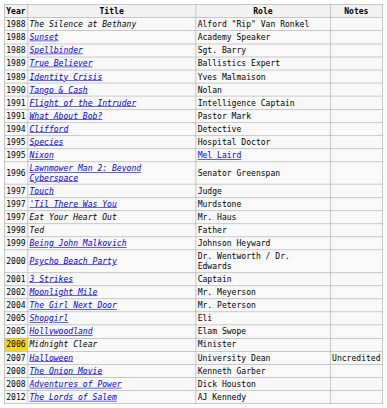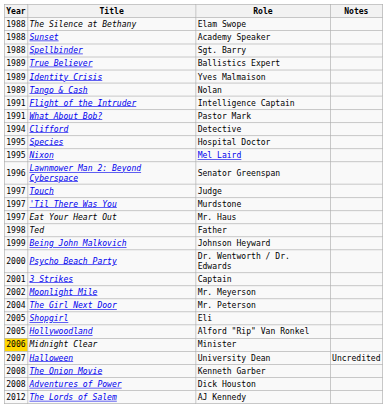The Silence at Bethany | Role: Alford "Rip" Van Ronkel -> Elam Swope
Tango & Cash | Year: 1990 -> 1989
Hollywoodland | Role: Elam Swope -> Alford "Rip" Van Ronkel
